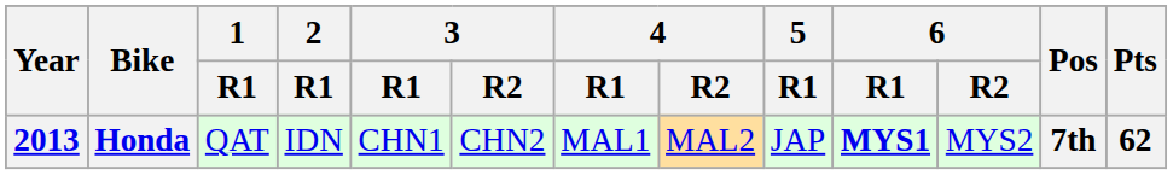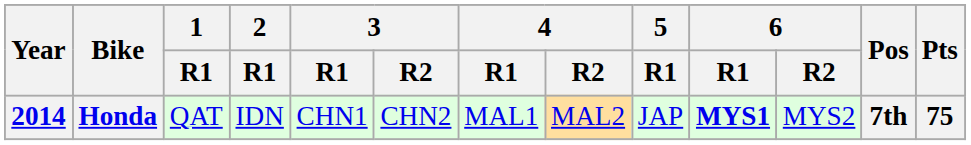Honda | Year: 2013 -> 2014
Honda | Pts: 62 -> 75
